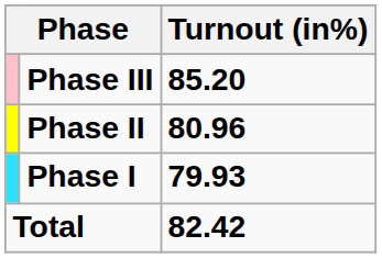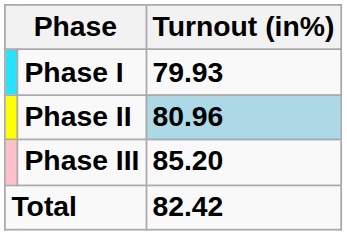rows swapped: Phase I <-> Phase III
Phase II | Turnout (in%): no background -> lightblue background
